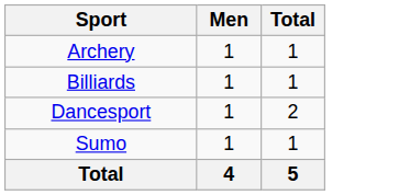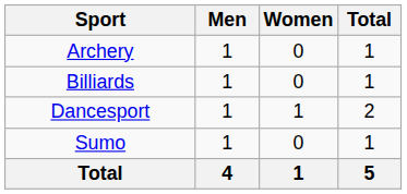+ column: Women | 0 | 0 | 1 | 0 | 1
